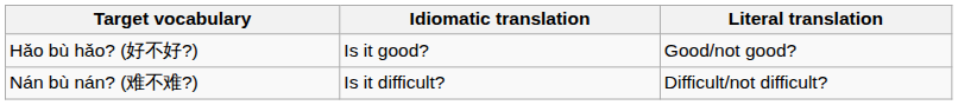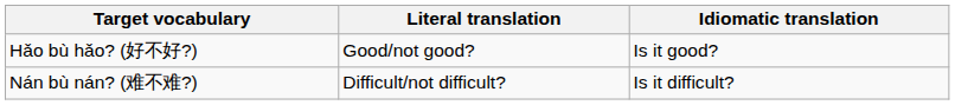columns swapped: Idiomatic translation <-> Literal translation
